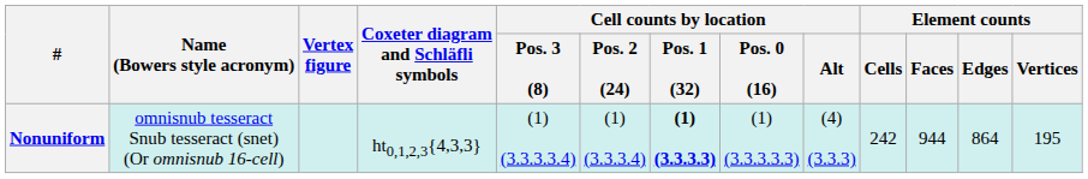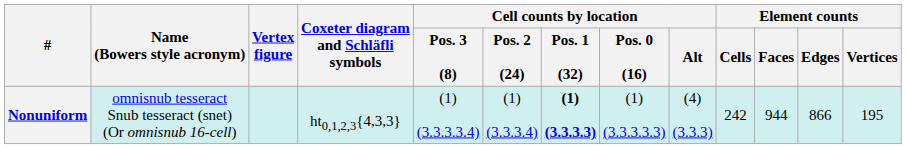Nonuniform | Element counts / Edges: 864 -> 866
